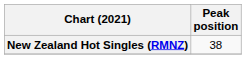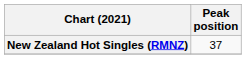New Zealand Hot Singles (RMNZ) | Peak position: 38 -> 37
